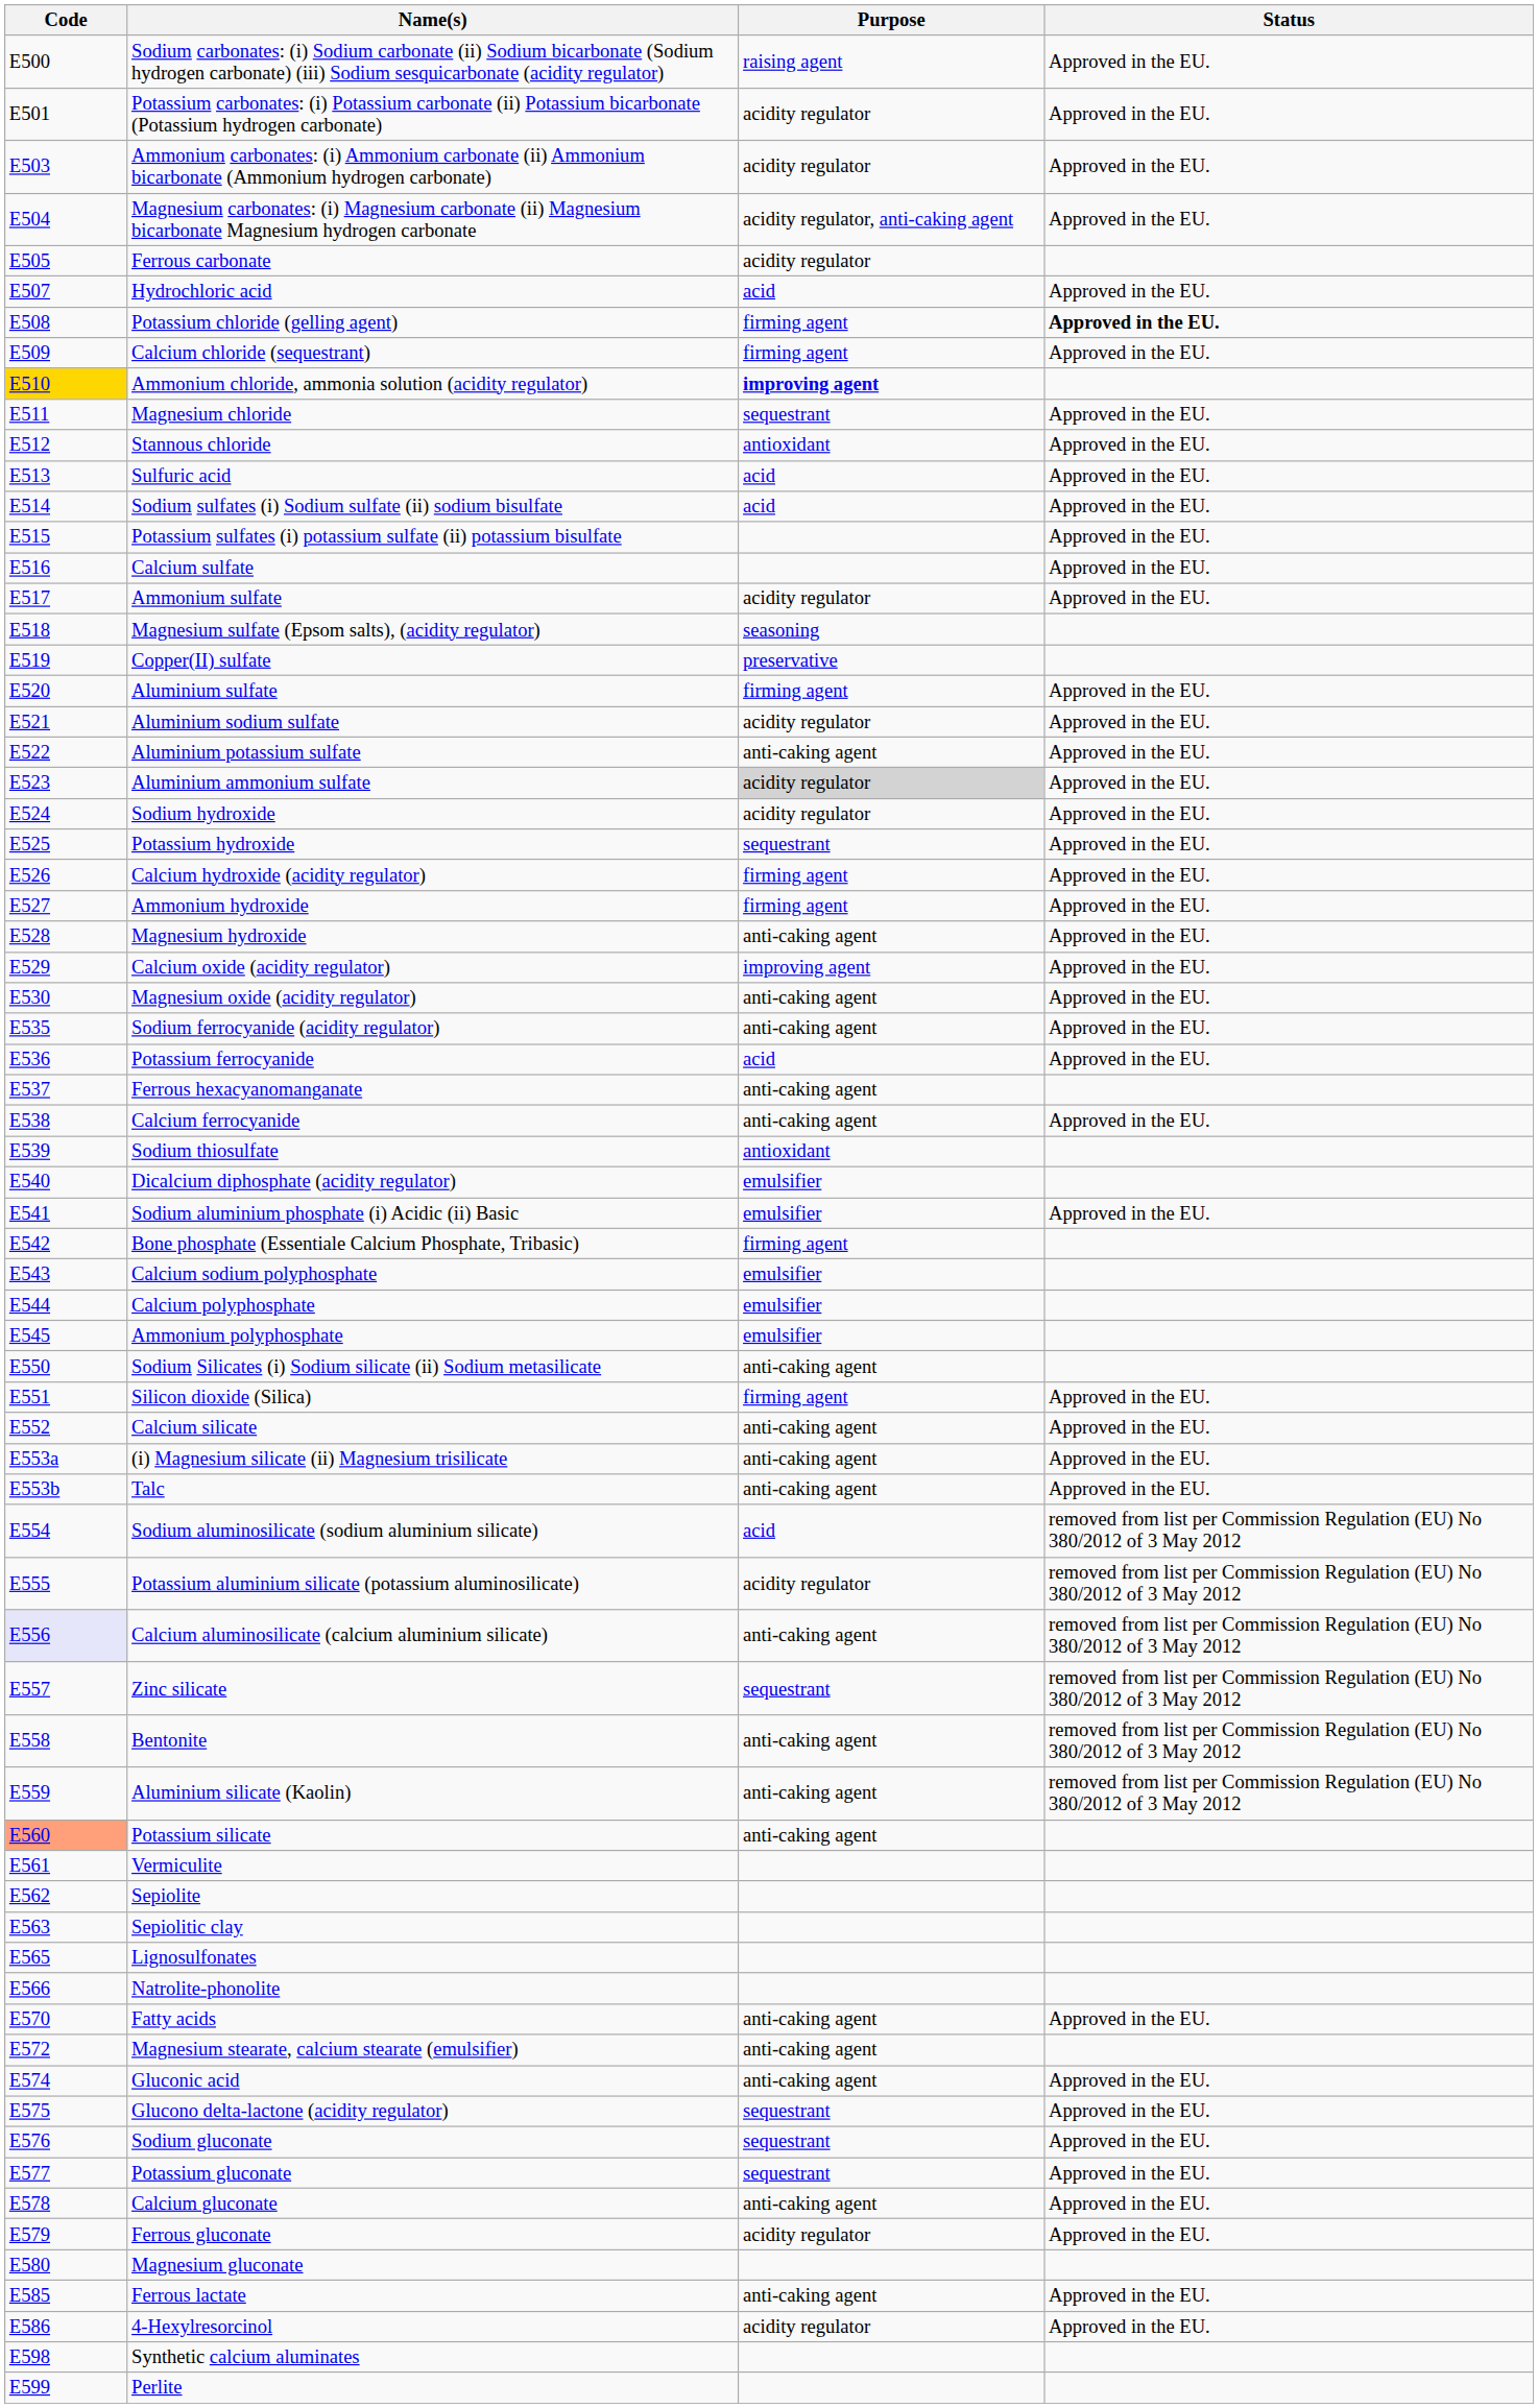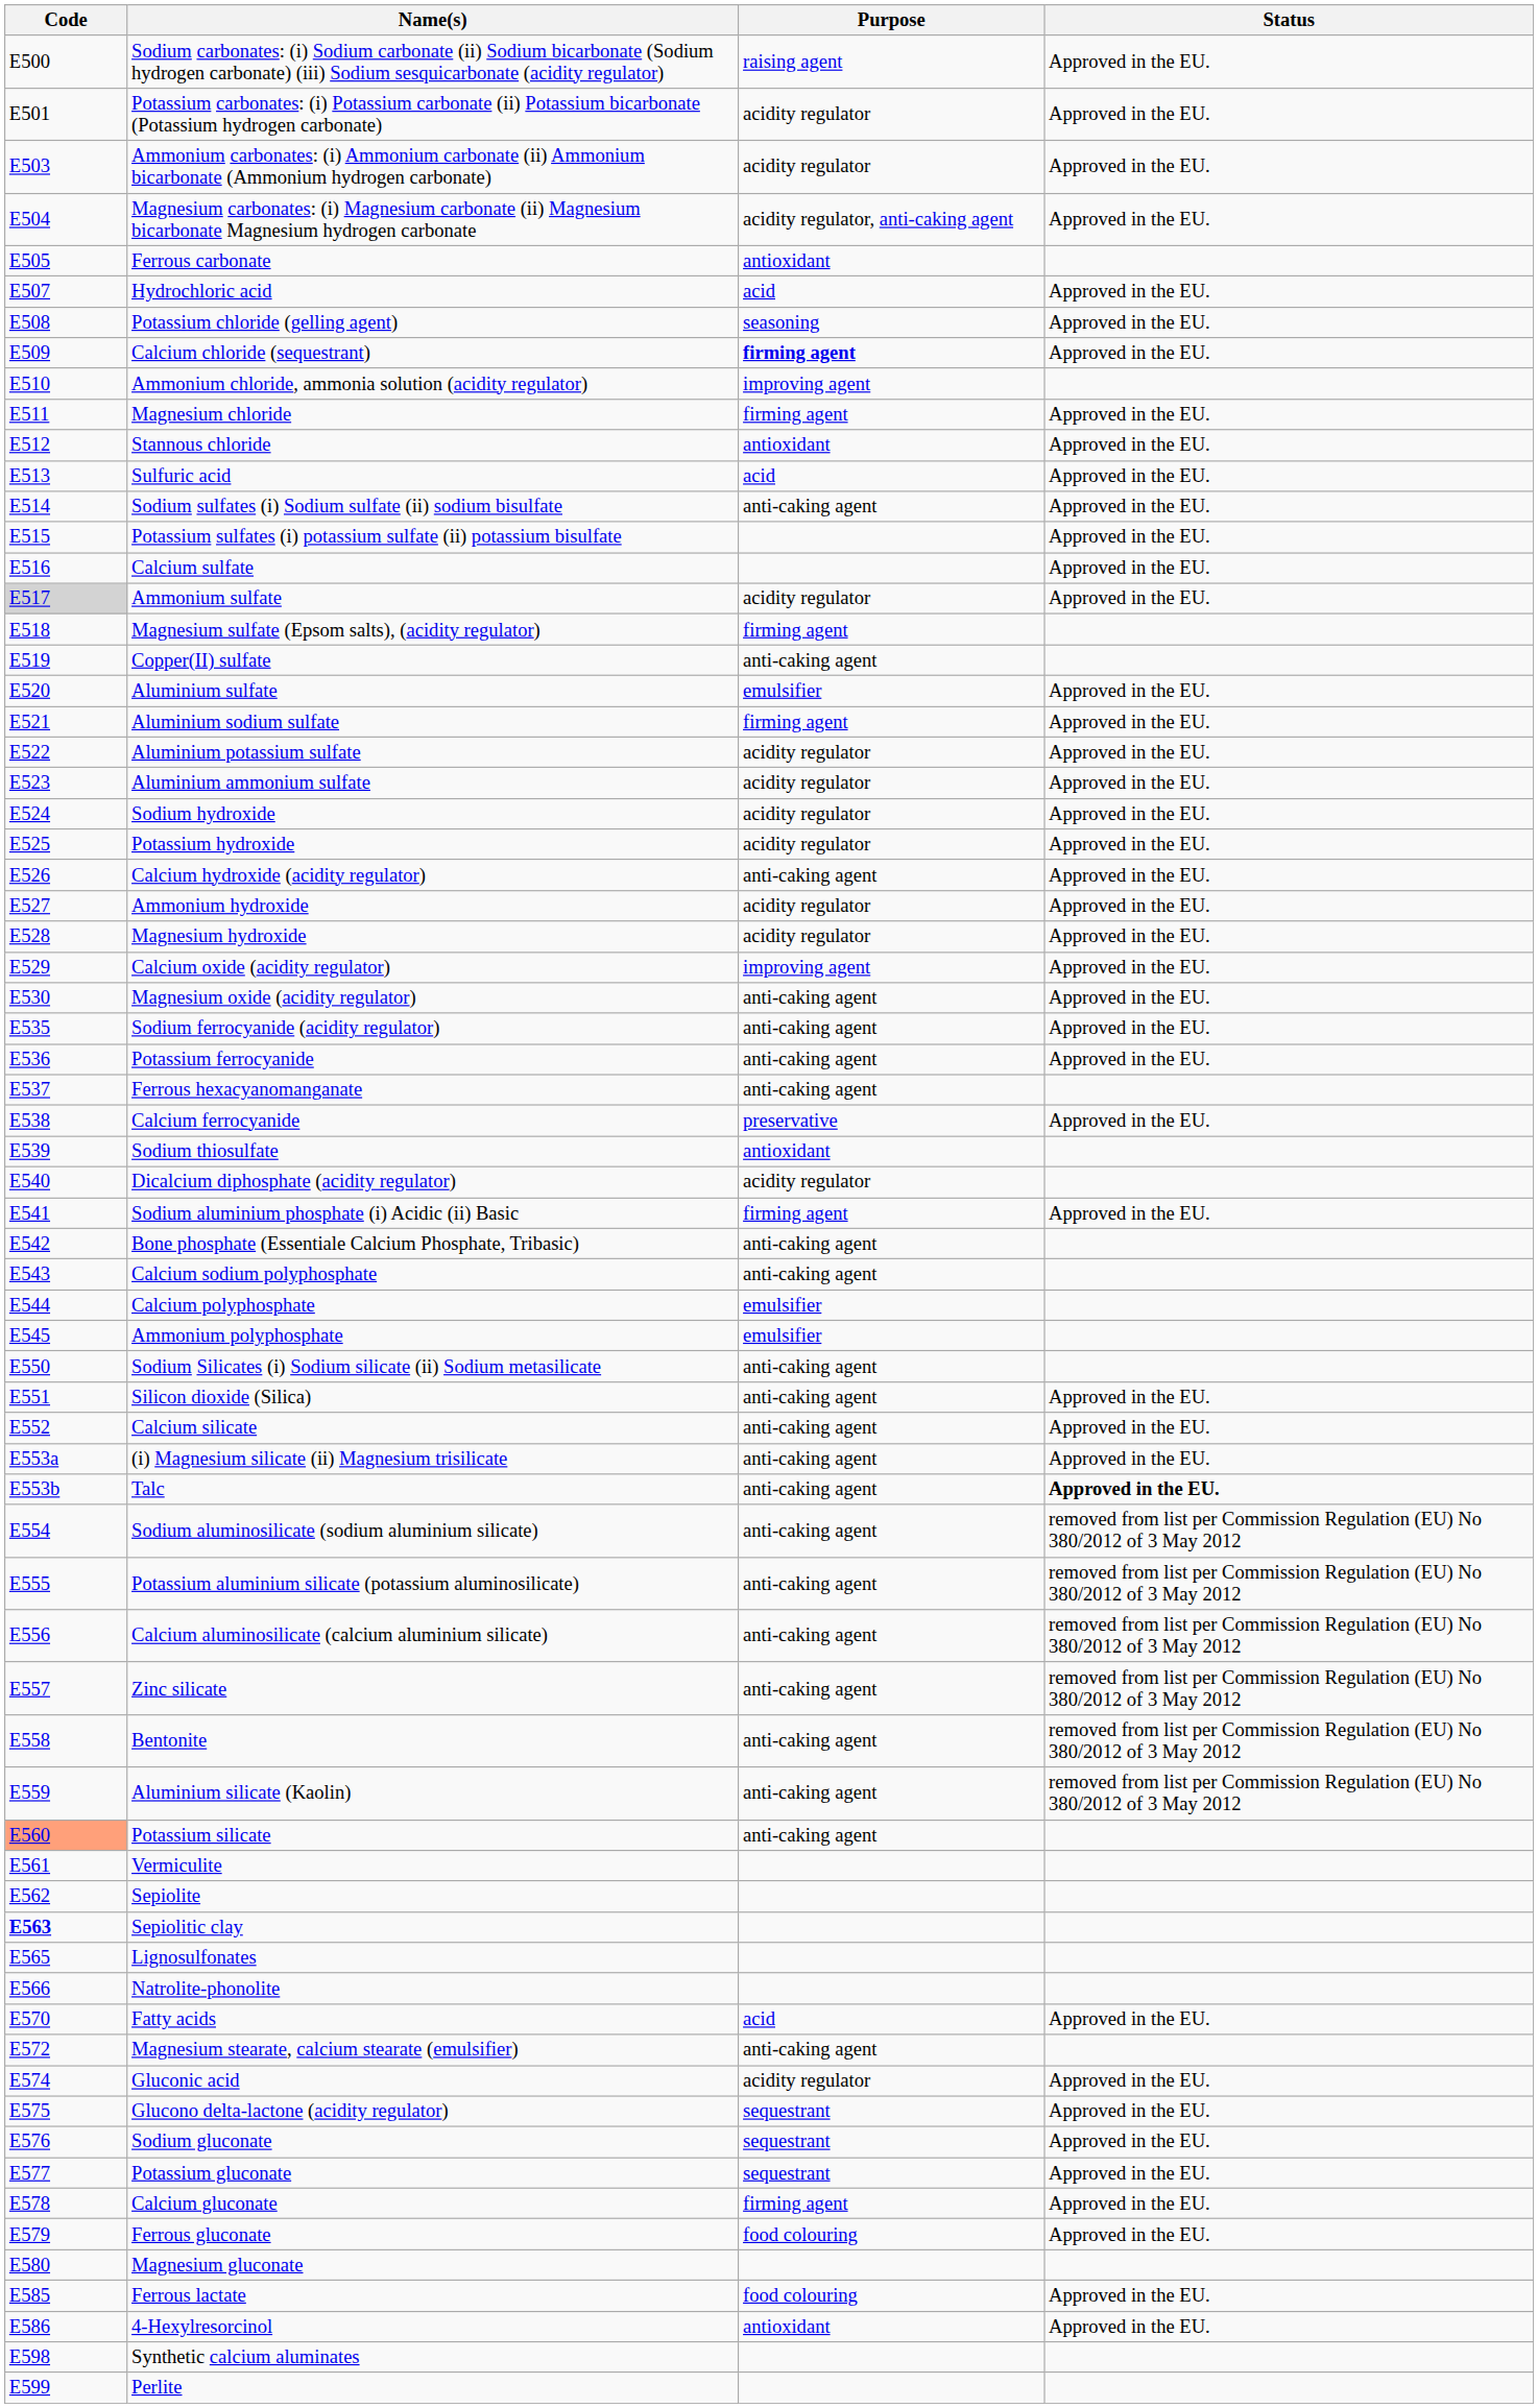Ferrous carbonate | Purpose: acidity regulator -> antioxidant
Potassium chloride (gelling agent) | Purpose: firming agent -> seasoning
Potassium chloride (gelling agent) | Status: bold -> normal
Calcium chloride (sequestrant) | Purpose: normal -> bold
Ammonium chloride, ammonia solution (acidity regulator) | Code: gold background -> no background
Ammonium chloride, ammonia solution (acidity regulator) | Purpose: bold -> normal
Magnesium chloride | Purpose: sequestrant -> firming agent
Sodium sulfates (i) Sodium sulfate (ii) sodium bisulfate | Purpose: acid -> anti-caking agent
Ammonium sulfate | Code: no background -> lightgrey background
Magnesium sulfate (Epsom salts), (acidity regulator) | Purpose: seasoning -> firming agent
Copper(II) sulfate | Purpose: preservative -> anti-caking agent
Aluminium sulfate | Purpose: firming agent -> emulsifier
Aluminium sodium sulfate | Purpose: acidity regulator -> firming agent
Aluminium potassium sulfate | Purpose: anti-caking agent -> acidity regulator
Aluminium ammonium sulfate | Purpose: lightgrey background -> no background
Potassium hydroxide | Purpose: sequestrant -> acidity regulator
Calcium hydroxide (acidity regulator) | Purpose: firming agent -> anti-caking agent
Ammonium hydroxide | Purpose: firming agent -> acidity regulator
Magnesium hydroxide | Purpose: anti-caking agent -> acidity regulator
Potassium ferrocyanide | Purpose: acid -> anti-caking agent
Calcium ferrocyanide | Purpose: anti-caking agent -> preservative
Dicalcium diphosphate (acidity regulator) | Purpose: emulsifier -> acidity regulator
Sodium aluminium phosphate (i) Acidic (ii) Basic | Purpose: emulsifier -> firming agent
Bone phosphate (Essentiale Calcium Phosphate, Tribasic) | Purpose: firming agent -> anti-caking agent
Calcium sodium polyphosphate | Purpose: emulsifier -> anti-caking agent
Silicon dioxide (Silica) | Purpose: firming agent -> anti-caking agent
Talc | Status: normal -> bold
Sodium aluminosilicate (sodium aluminium silicate) | Purpose: acid -> anti-caking agent
Potassium aluminium silicate (potassium aluminosilicate) | Purpose: acidity regulator -> anti-caking agent
Calcium aluminosilicate (calcium aluminium silicate) | Code: lavender background -> no background
Zinc silicate | Purpose: sequestrant -> anti-caking agent
Sepiolitic clay | Code: normal -> bold
Fatty acids | Purpose: anti-caking agent -> acid
Gluconic acid | Purpose: anti-caking agent -> acidity regulator
Calcium gluconate | Purpose: anti-caking agent -> firming agent
Ferrous gluconate | Purpose: acidity regulator -> food colouring
Ferrous lactate | Purpose: anti-caking agent -> food colouring
4-Hexylresorcinol | Purpose: acidity regulator -> antioxidant
